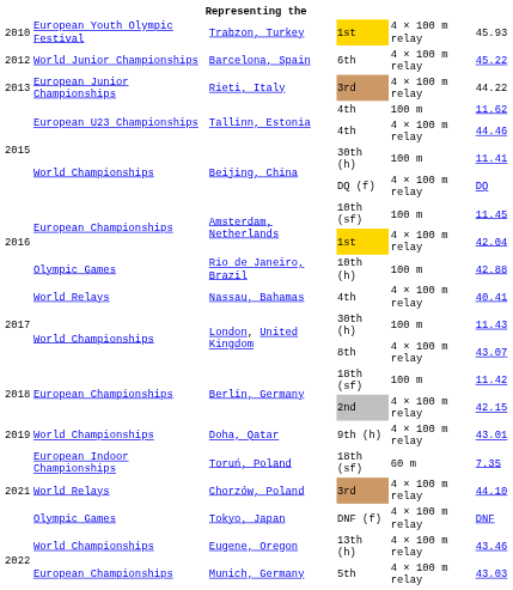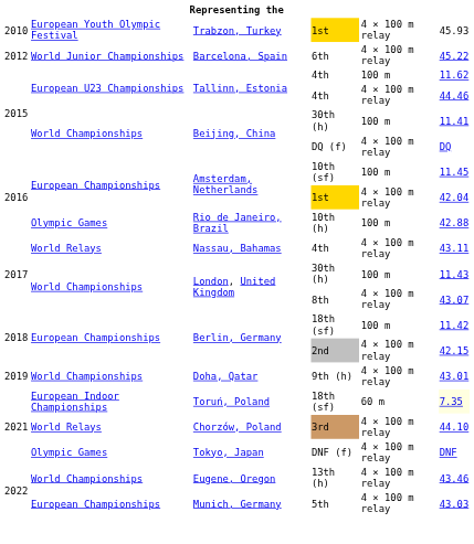- row: 2013 | European Junior Championships | Rieti, Italy | 3rd | 4 × 100 m relay | 44.22
Nassau, Bahamas | column 6: 40.41 -> 43.11
Toruń, Poland | column 6: no background -> lightyellow background
